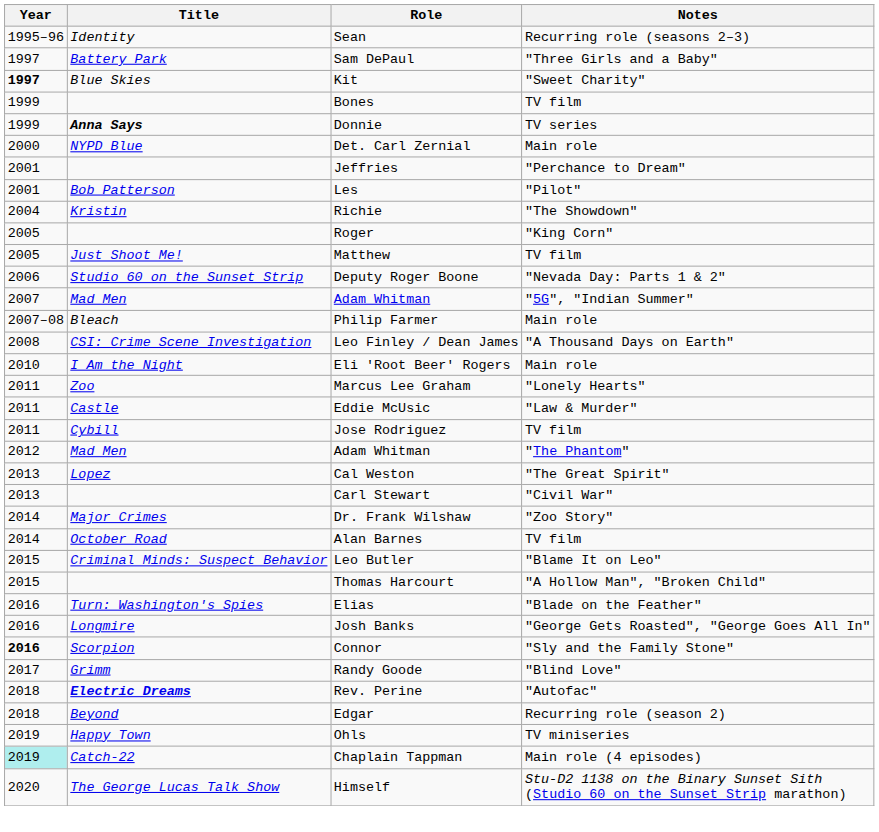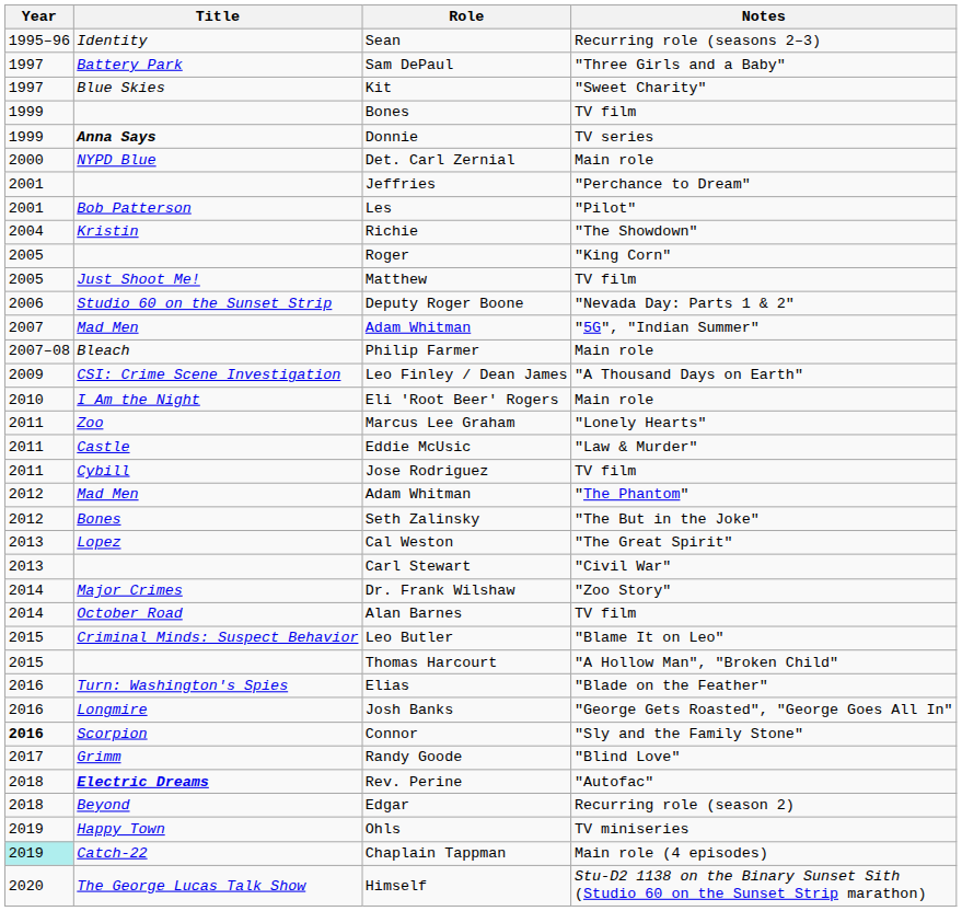Kit | Year: bold -> normal
Leo Finley / Dean James | Year: 2008 -> 2009
+ row: 2012 | Bones | Seth Zalinsky | "The But in the Joke"
